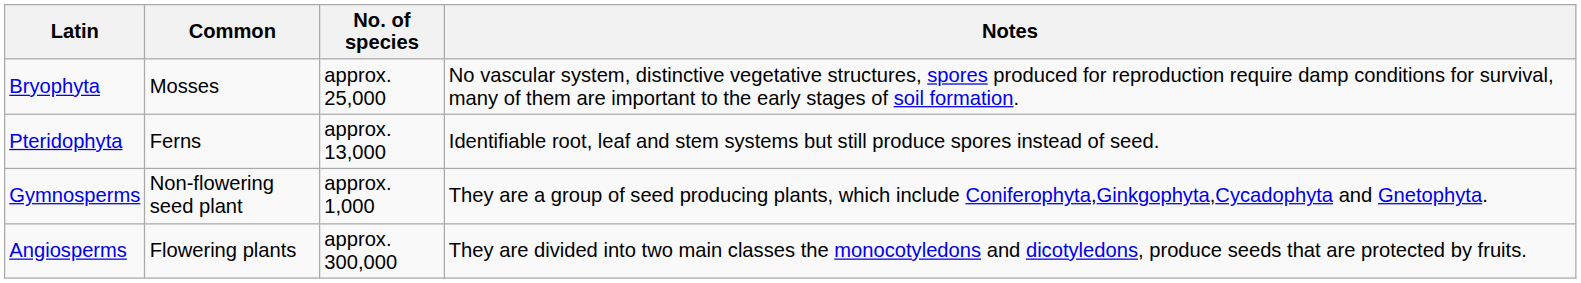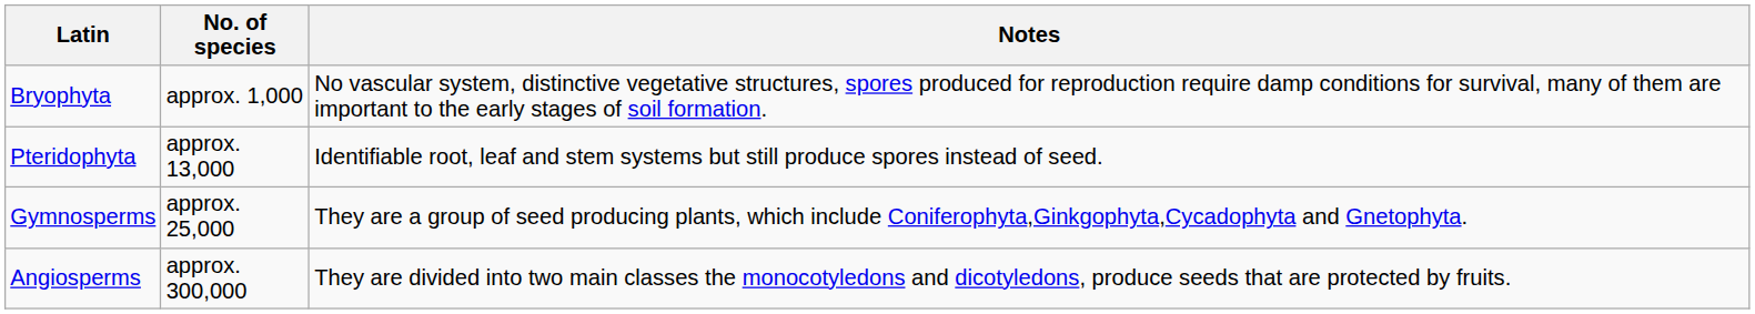- column: Common | Mosses | Ferns | Non-flowering seed plant | Flowering plants
Bryophyta | No. of species: approx. 25,000 -> approx. 1,000
Gymnosperms | No. of species: approx. 1,000 -> approx. 25,000
